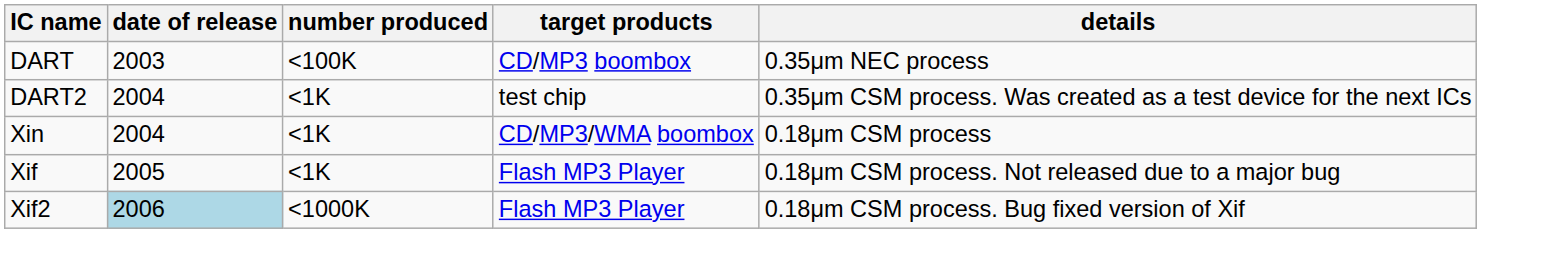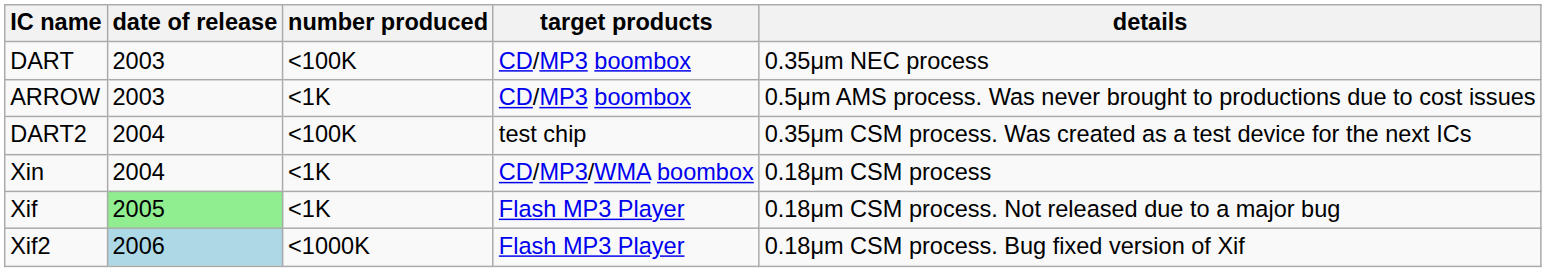+ row: ARROW | 2003 | <1K | CD/MP3 boombox | 0.5μm AMS process. Was never brought to productions due to cost issues
DART2 | number produced: <1K -> <100K
Xif | date of release: no background -> lightgreen background
